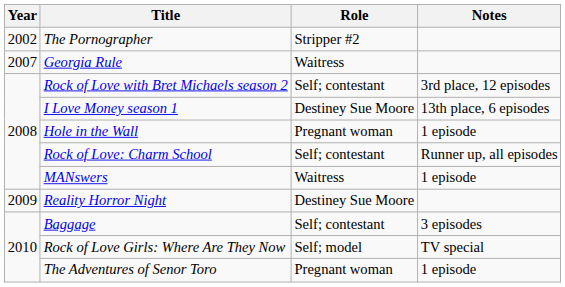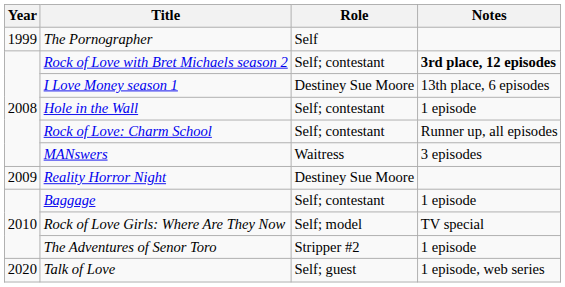The Pornographer | Year: 2002 -> 1999
The Pornographer | Role: Stripper #2 -> Self
- row: 2007 | Georgia Rule | Waitress
Rock of Love with Bret Michaels season 2 | Notes: normal -> bold
Hole in the Wall | Role: Pregnant woman -> Self; contestant
MANswers | Notes: 1 episode -> 3 episodes
Baggage | Notes: 3 episodes -> 1 episode
The Adventures of Senor Toro | Role: Pregnant woman -> Stripper #2
+ row: 2020 | Talk of Love | Self; guest | 1 episode, web series
